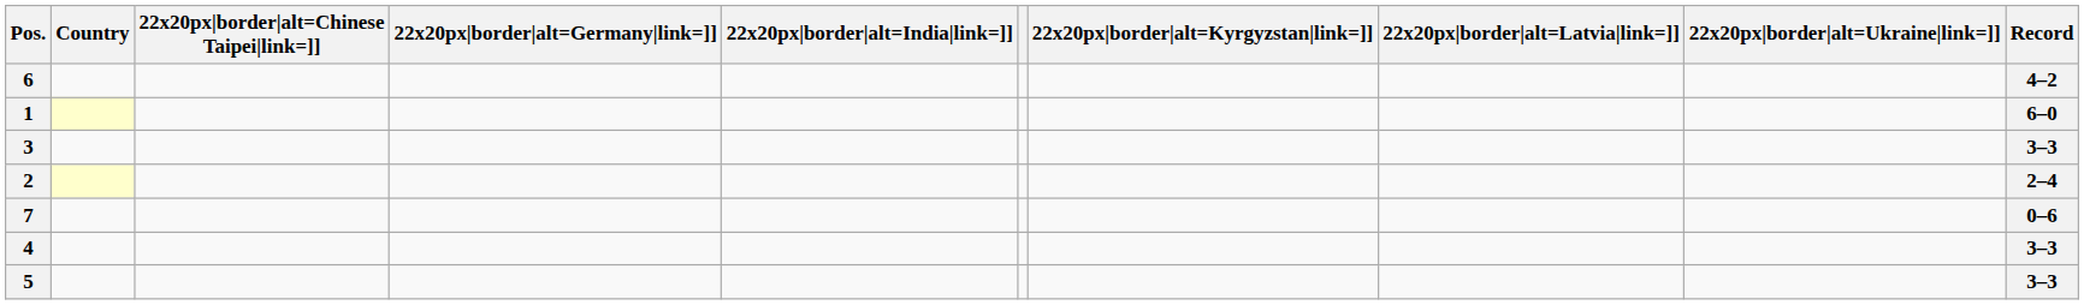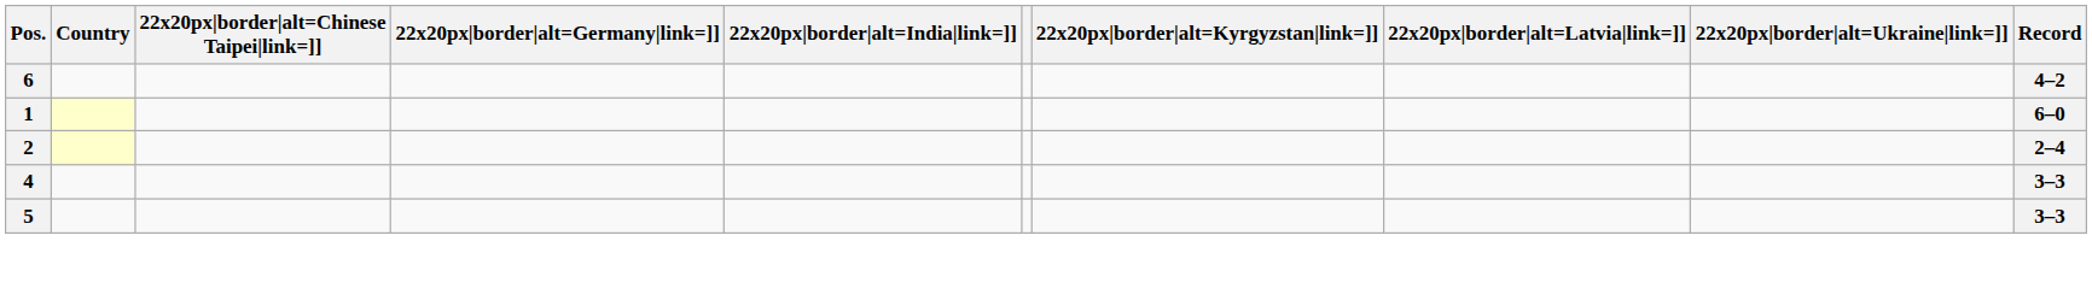- row: 3 | 3–3
- row: 7 | 0–6
